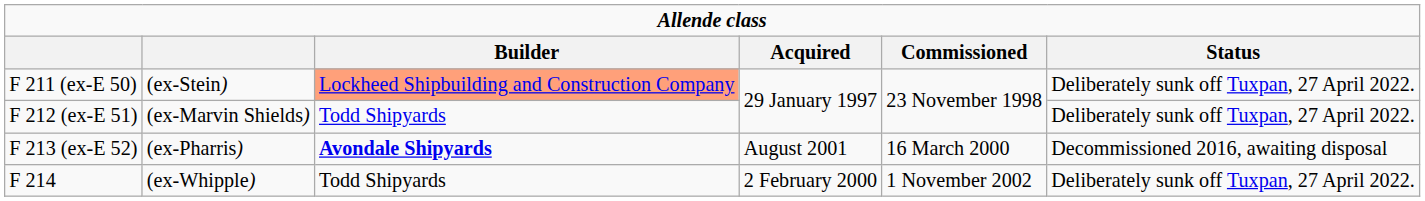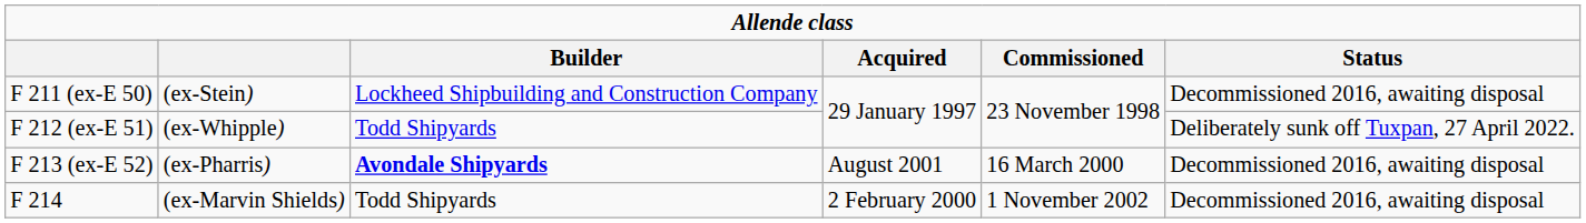F 211 (ex-E 50) | column 3: lightsalmon background -> no background
F 211 (ex-E 50) | column 6: Deliberately sunk off Tuxpan, 27 April 2022. -> Decommissioned 2016, awaiting disposal
F 212 (ex-E 51) | column 2: (ex-Marvin Shields) -> (ex-Whipple)
F 214 | column 2: (ex-Whipple) -> (ex-Marvin Shields)
F 214 | column 6: Deliberately sunk off Tuxpan, 27 April 2022. -> Decommissioned 2016, awaiting disposal
